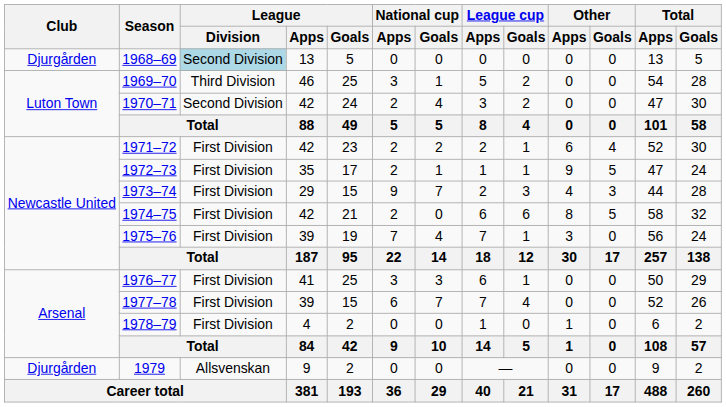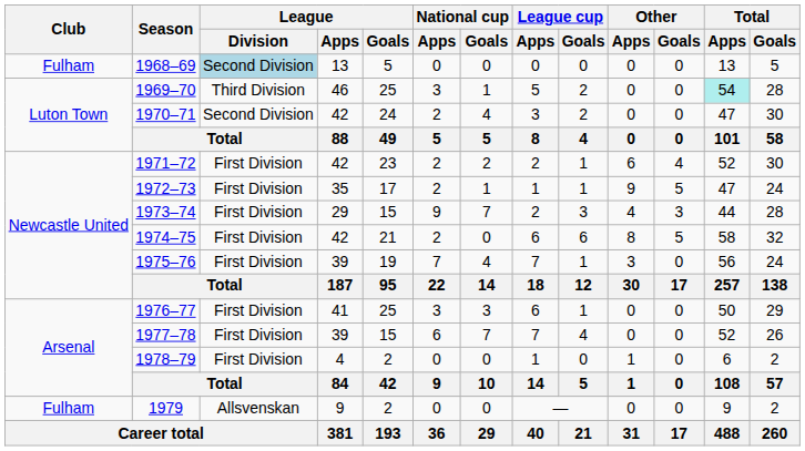1968–69 | Club: Djurgården -> Fulham
1969–70 | Total / Apps: no background -> paleturquoise background
1979 | Club: Djurgården -> Fulham
